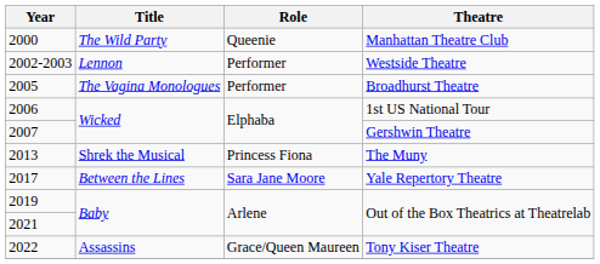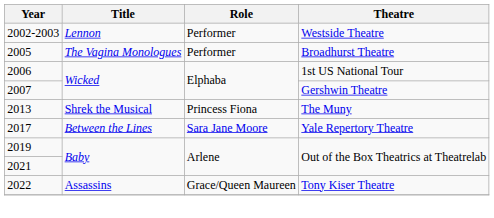- row: 2000 | The Wild Party | Queenie | Manhattan Theatre Club
